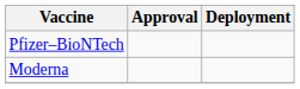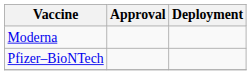rows swapped: Pfizer–BioNTech <-> Moderna
